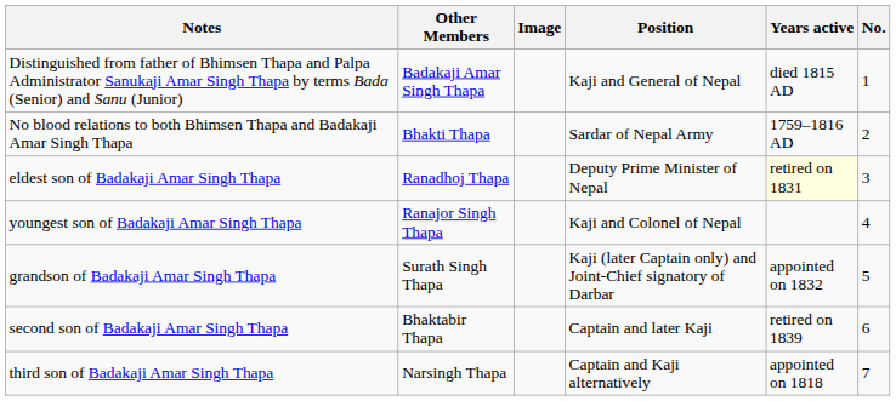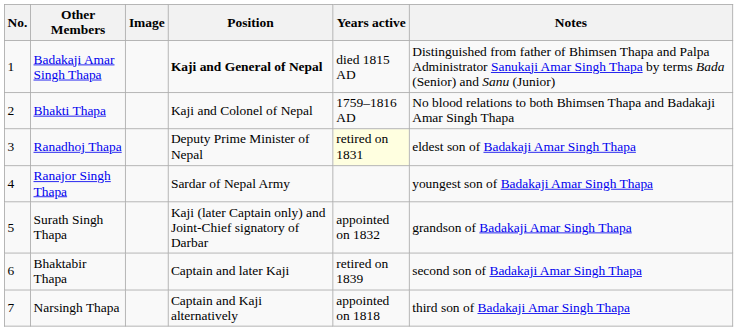columns swapped: No. <-> Notes
Badakaji Amar Singh Thapa | Position: normal -> bold
Bhakti Thapa | Position: Sardar of Nepal Army -> Kaji and Colonel of Nepal
Ranajor Singh Thapa | Position: Kaji and Colonel of Nepal -> Sardar of Nepal Army
